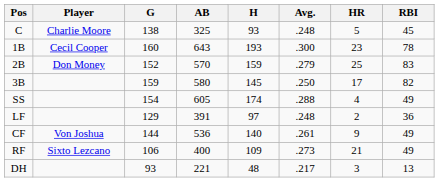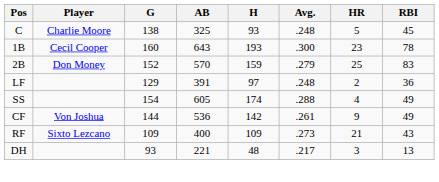- row: 3B | 159 | 580 | 145 | .250 | 17 | 82
rows swapped: SS <-> LF
CF | H: 140 -> 142
RF | G: 106 -> 109
RF | RBI: 49 -> 43
